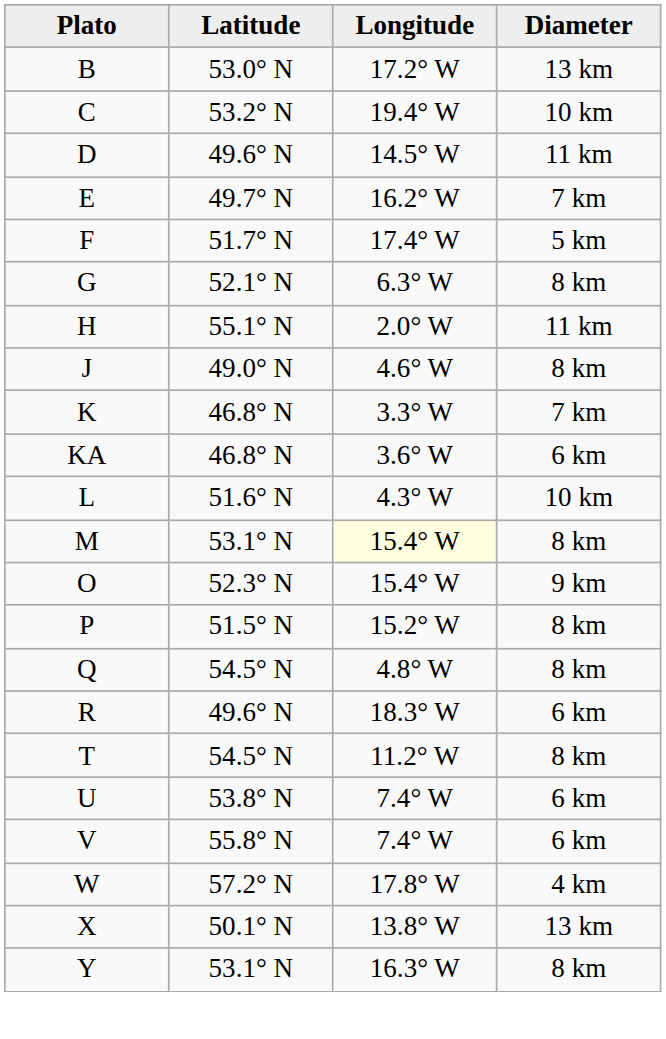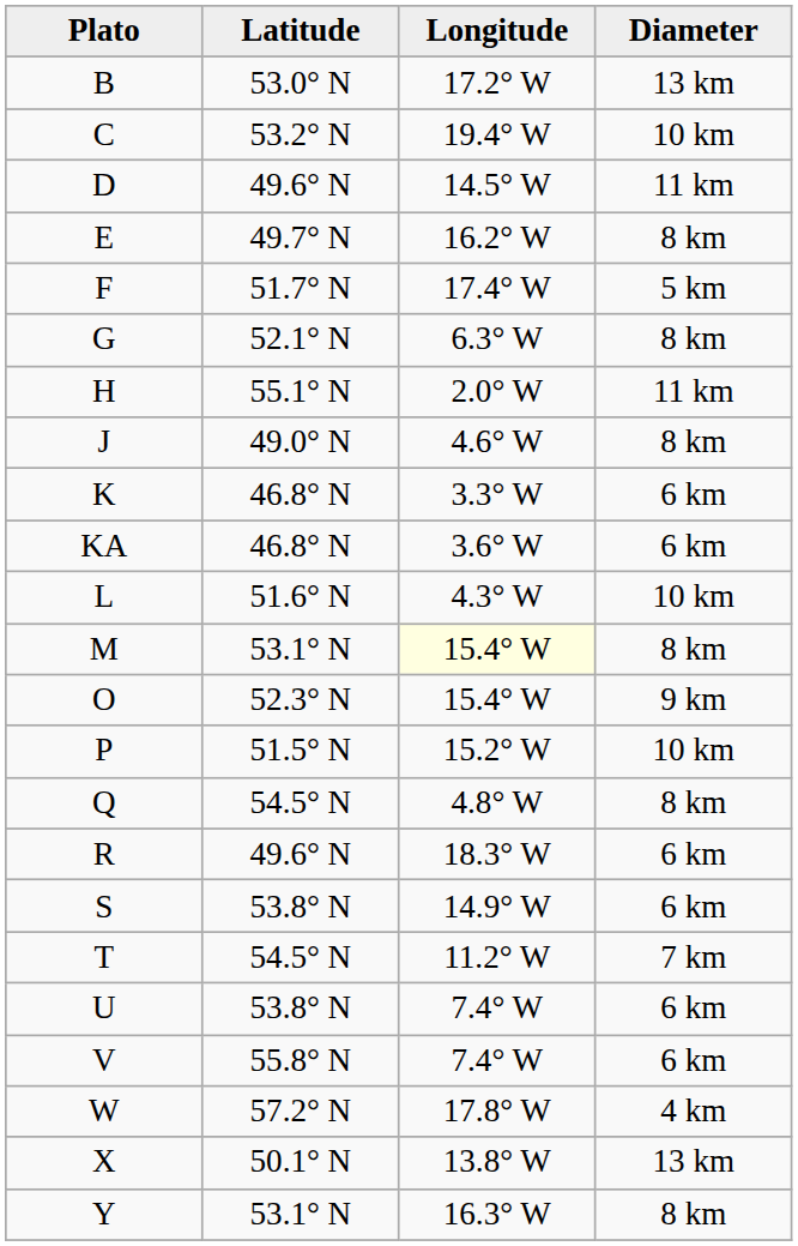E | Diameter: 7 km -> 8 km
K | Diameter: 7 km -> 6 km
P | Diameter: 8 km -> 10 km
+ row: S | 53.8° N | 14.9° W | 6 km
T | Diameter: 8 km -> 7 km
